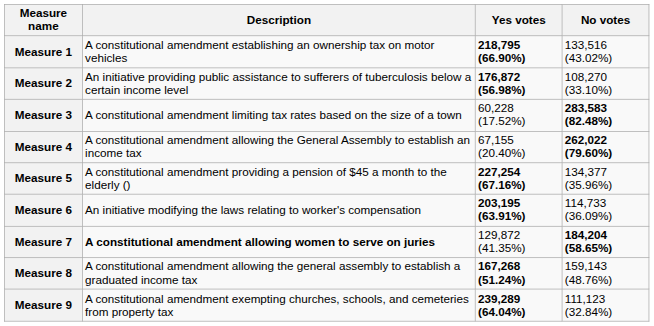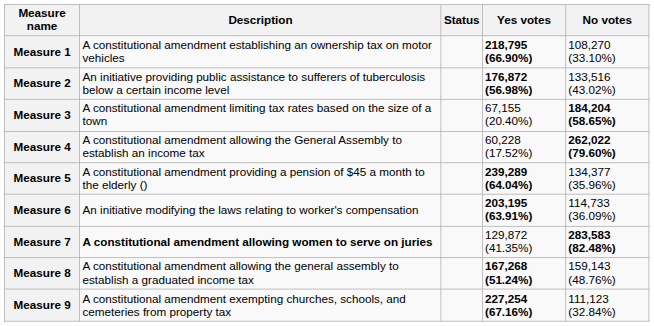+ column: Status
Measure 1 | No votes: 133,516 (43.02%) -> 108,270 (33.10%)
Measure 2 | No votes: 108,270 (33.10%) -> 133,516 (43.02%)
Measure 3 | Yes votes: 60,228 (17.52%) -> 67,155 (20.40%)
Measure 3 | No votes: 283,583 (82.48%) -> 184,204 (58.65%)
Measure 4 | Yes votes: 67,155 (20.40%) -> 60,228 (17.52%)
Measure 5 | Yes votes: 227,254 (67.16%) -> 239,289 (64.04%)
Measure 7 | No votes: 184,204 (58.65%) -> 283,583 (82.48%)
Measure 9 | Yes votes: 239,289 (64.04%) -> 227,254 (67.16%)
